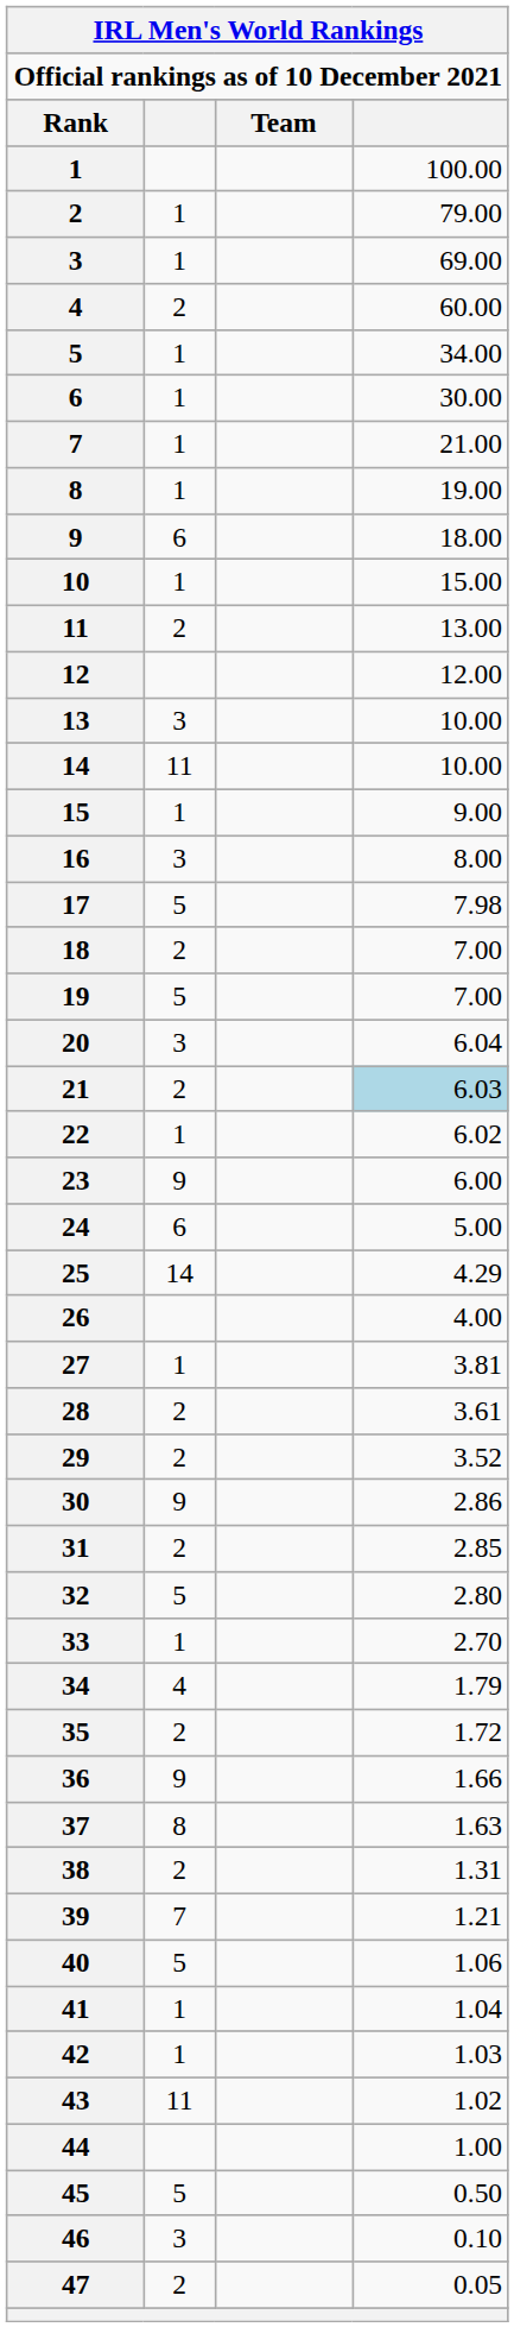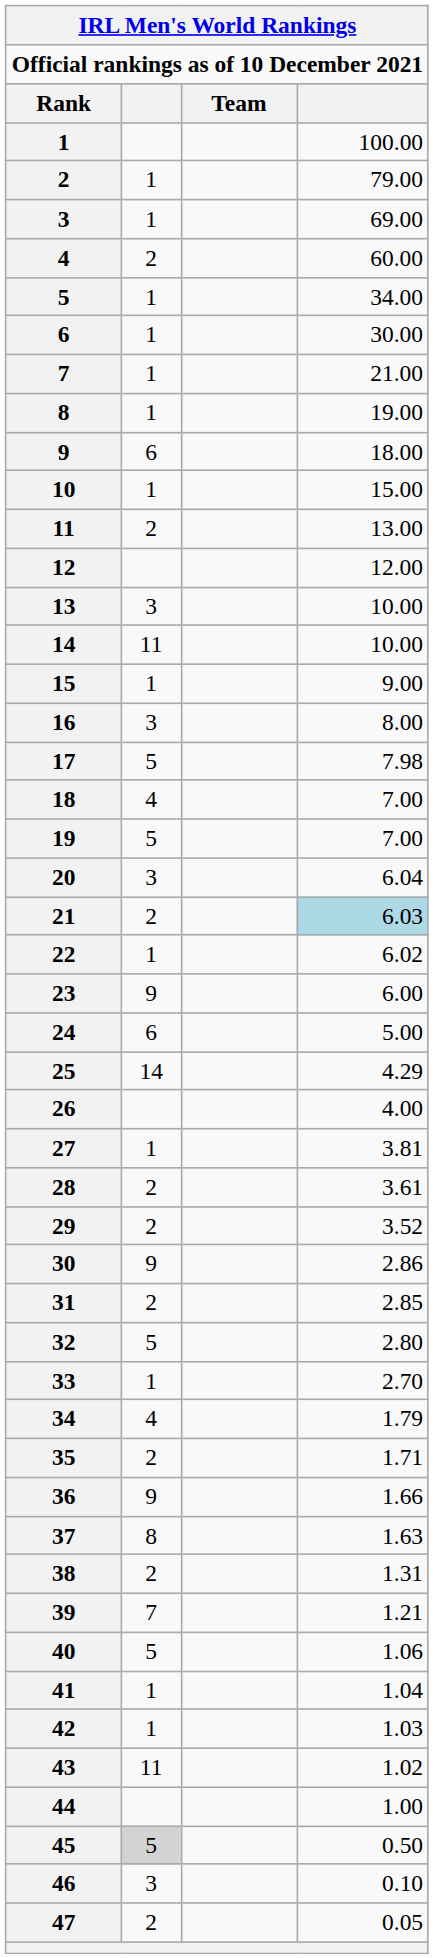18 | column 2: 2 -> 4
35 | column 4: 1.72 -> 1.71
45 | column 2: no background -> lightgrey background
